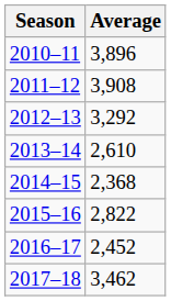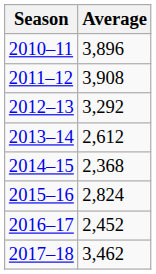2013–14 | Average: 2,610 -> 2,612
2015–16 | Average: 2,822 -> 2,824
